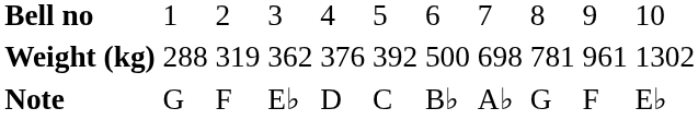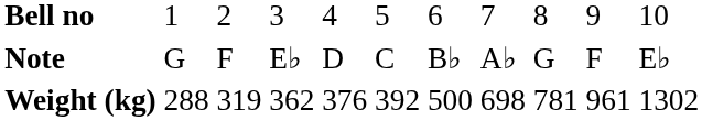rows swapped: Weight (kg) <-> Note
